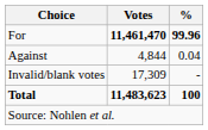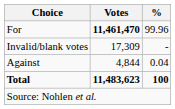For | %: bold -> normal
rows swapped: Against <-> Invalid/blank votes
